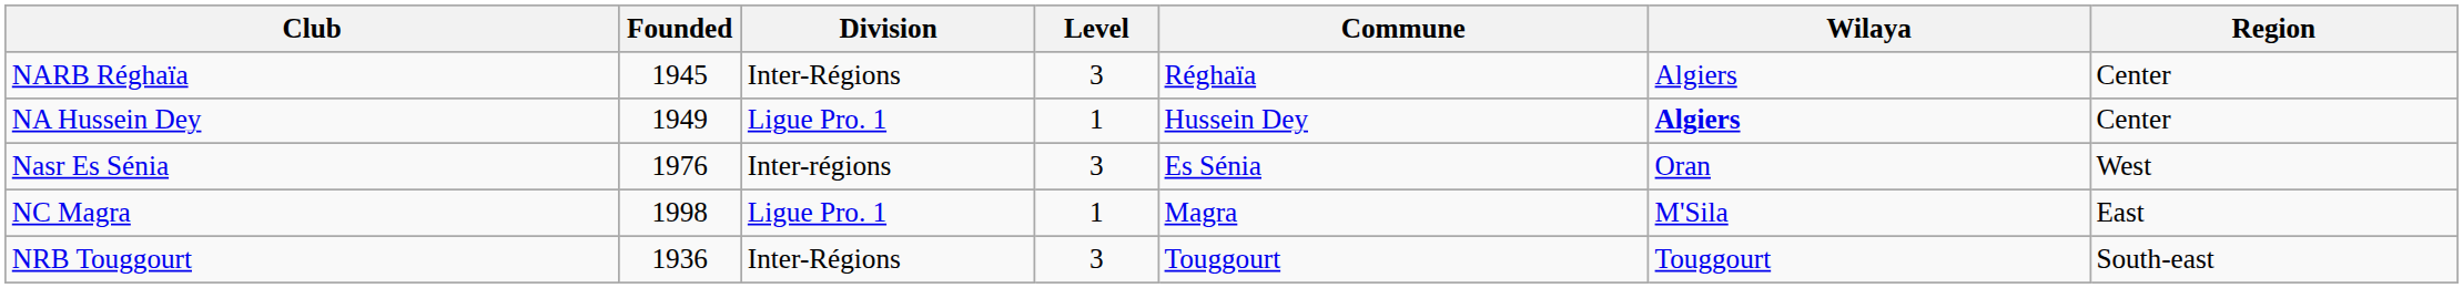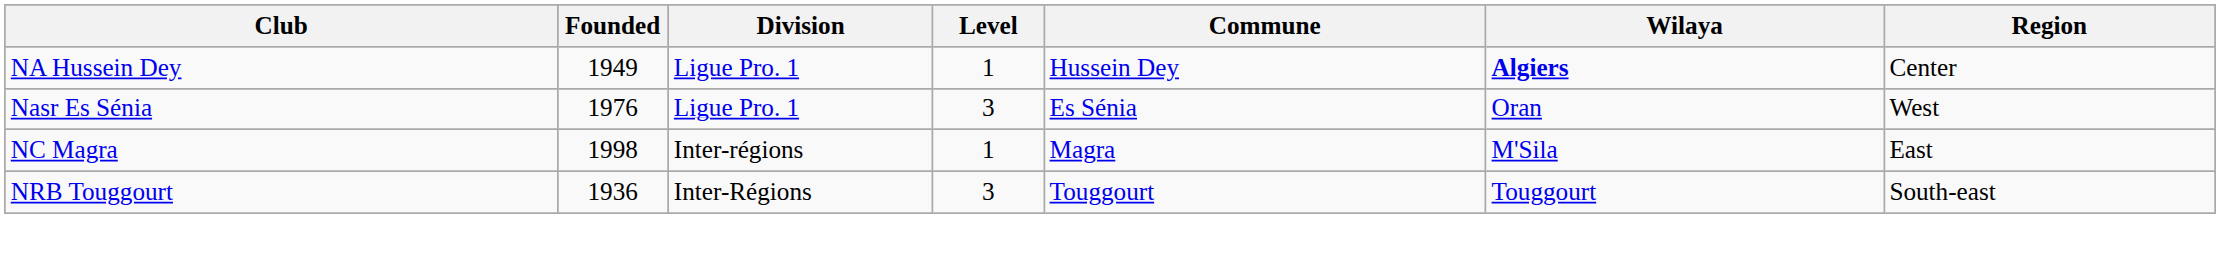- row: NARB Réghaïa | 1945 | Inter-Régions | 3 | Réghaïa | Algiers | Center
Nasr Es Sénia | Division: Inter-régions -> Ligue Pro. 1
NC Magra | Division: Ligue Pro. 1 -> Inter-régions
